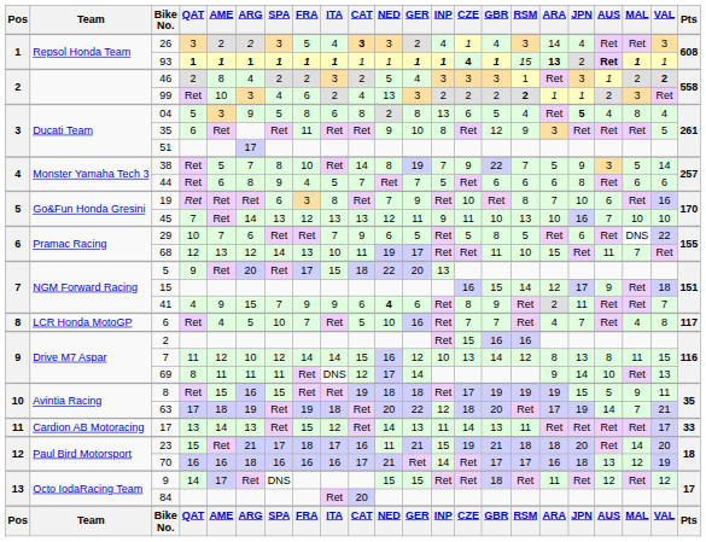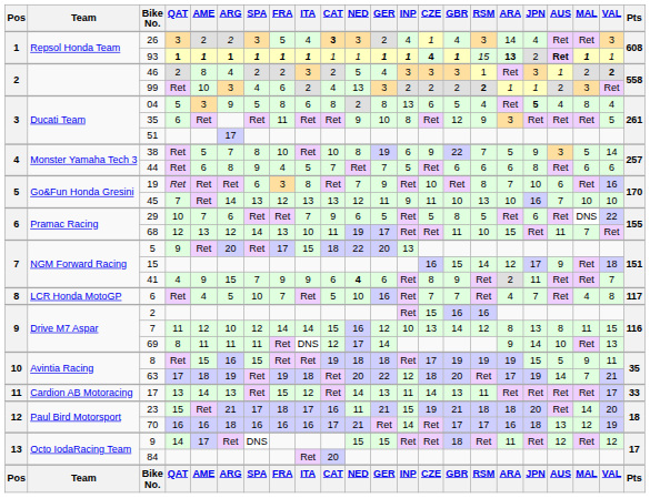38 | CAT: 14 -> 10
38 | INP: 7 -> 6
